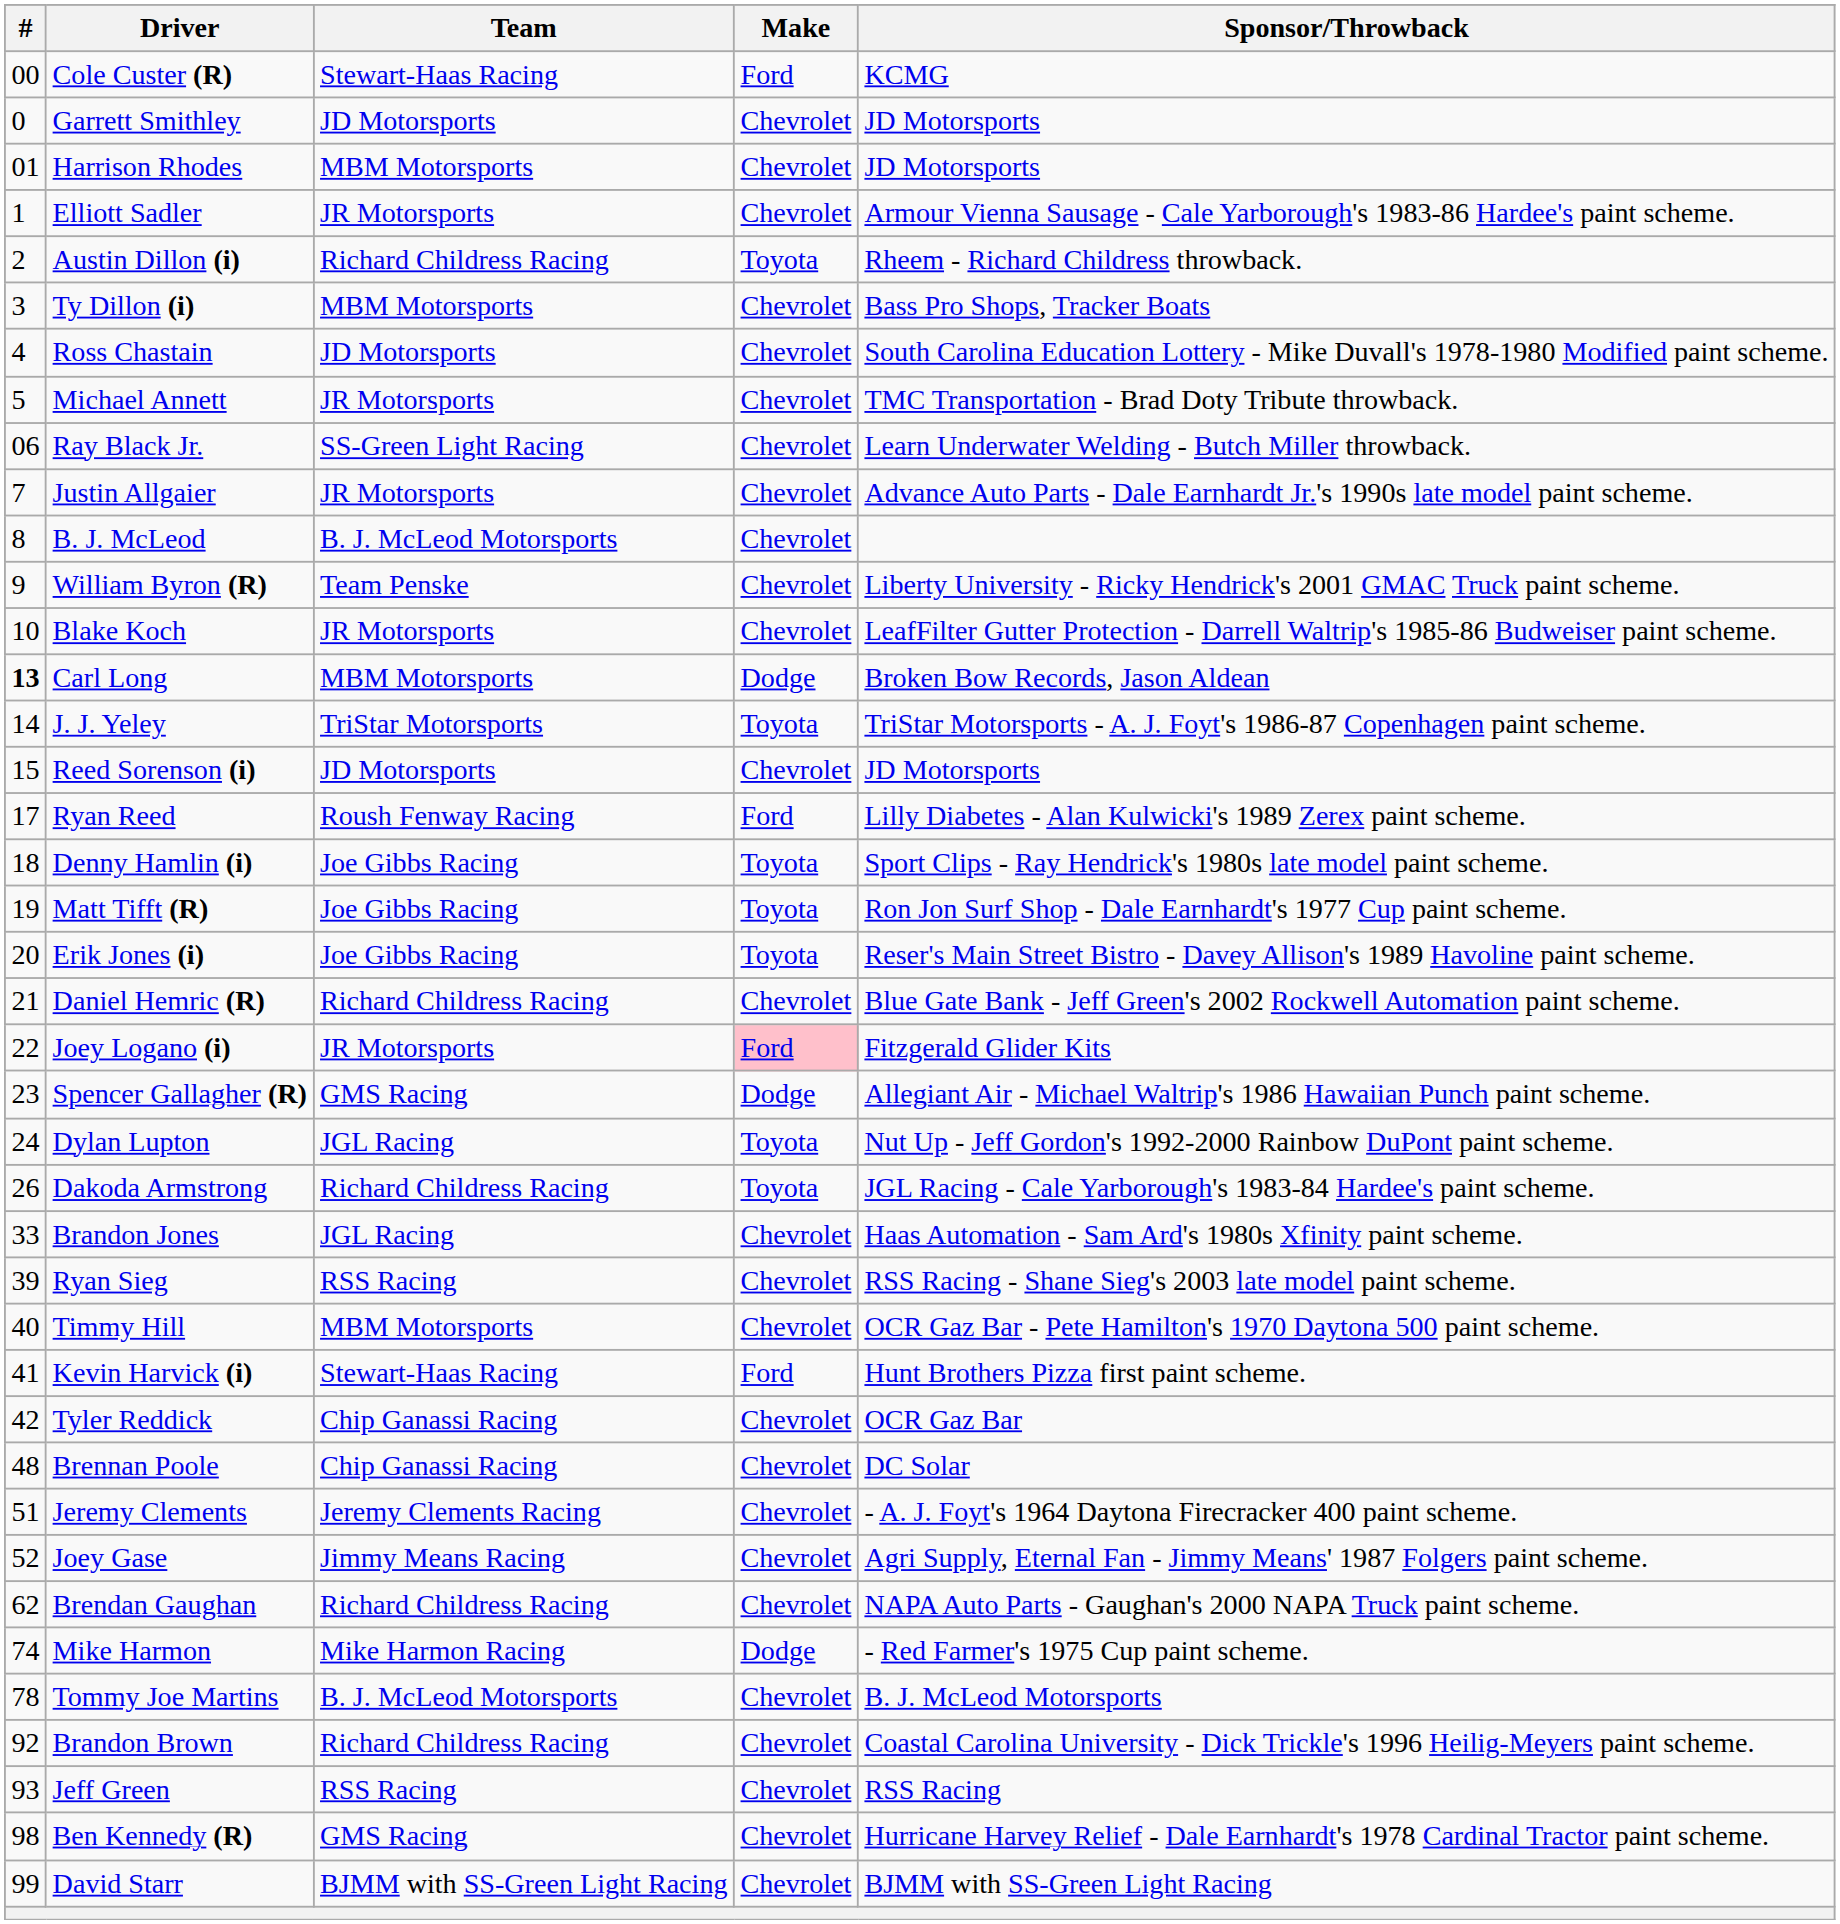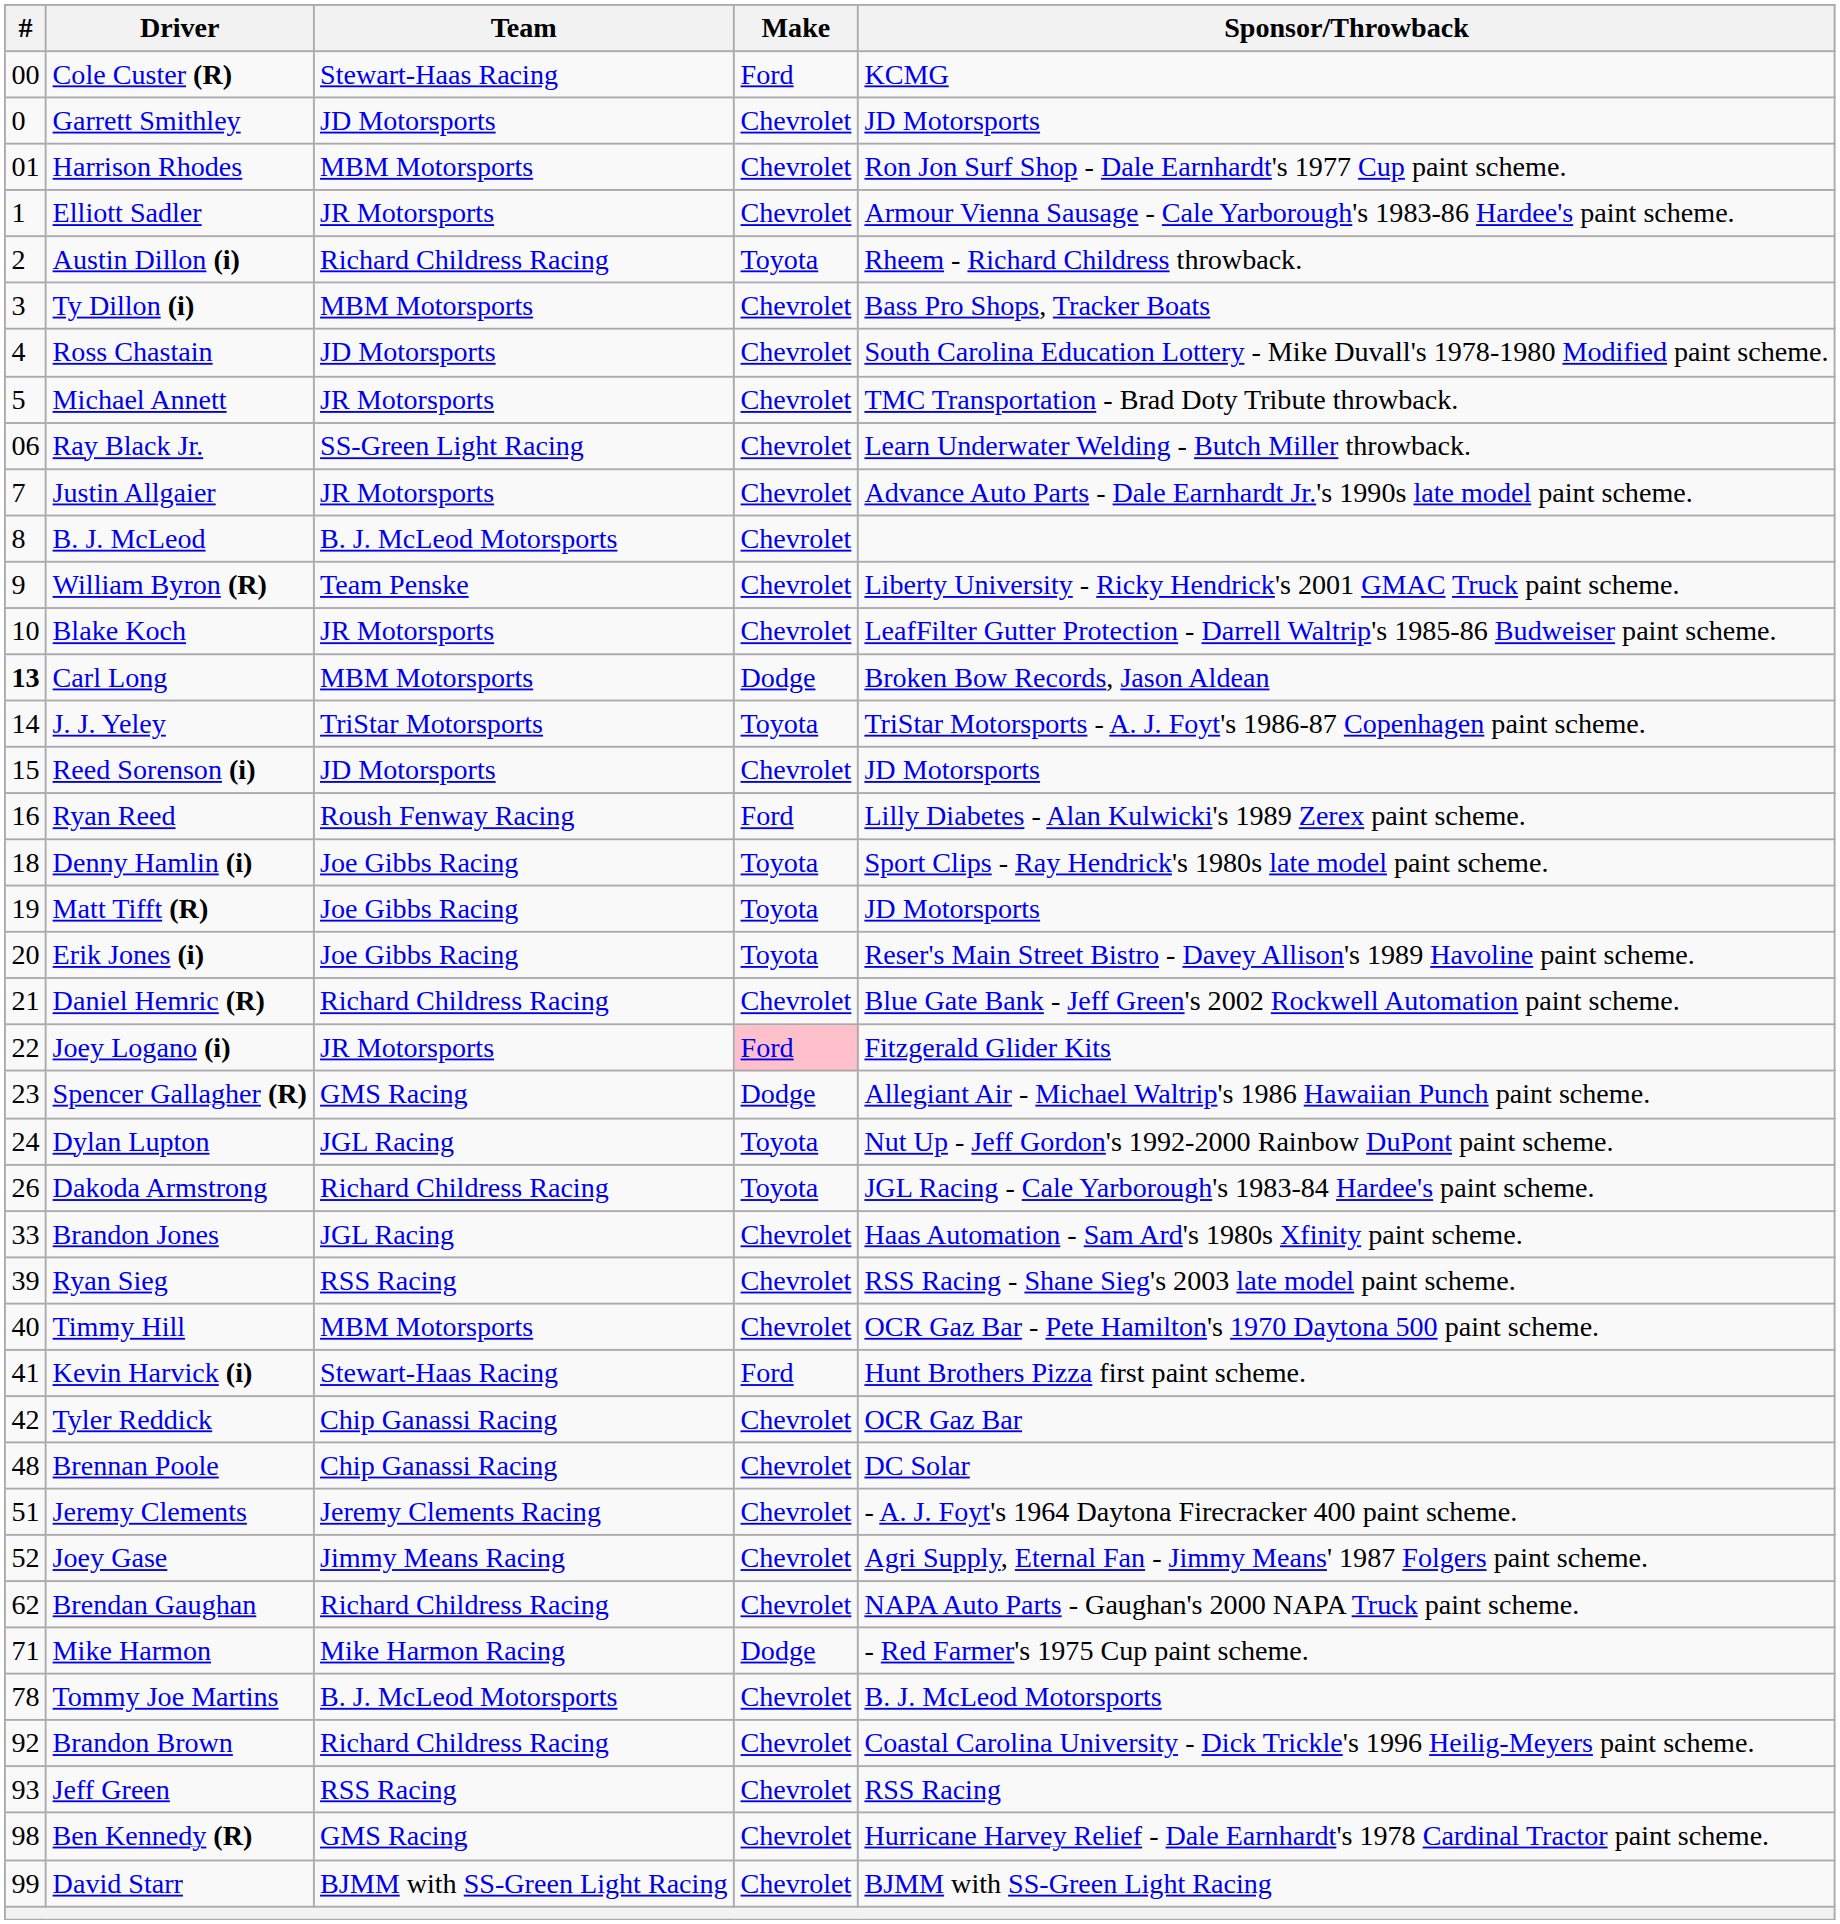Harrison Rhodes | Sponsor/Throwback: JD Motorsports -> Ron Jon Surf Shop - Dale Earnhardt's 1977 Cup paint scheme.
Ryan Reed | #: 17 -> 16
Matt Tifft (R) | Sponsor/Throwback: Ron Jon Surf Shop - Dale Earnhardt's 1977 Cup paint scheme. -> JD Motorsports
Mike Harmon | #: 74 -> 71
